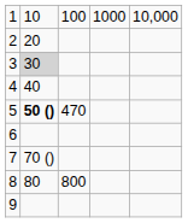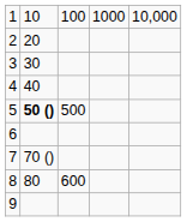3 | column 2: lightgrey background -> no background
5 | column 3: 470 -> 500
8 | column 3: 800 -> 600
